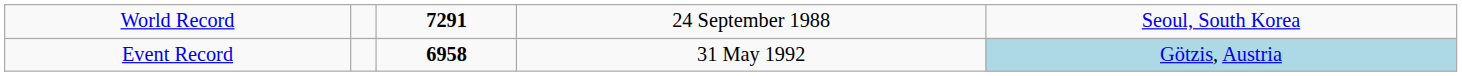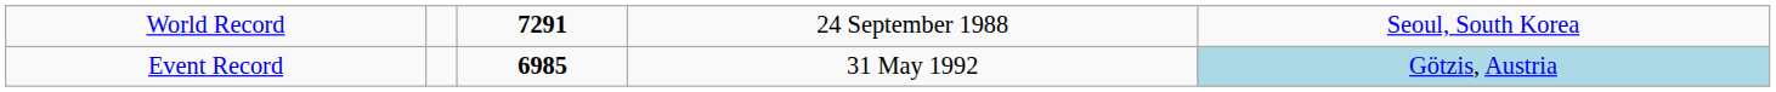Event Record | column 3: 6958 -> 6985
